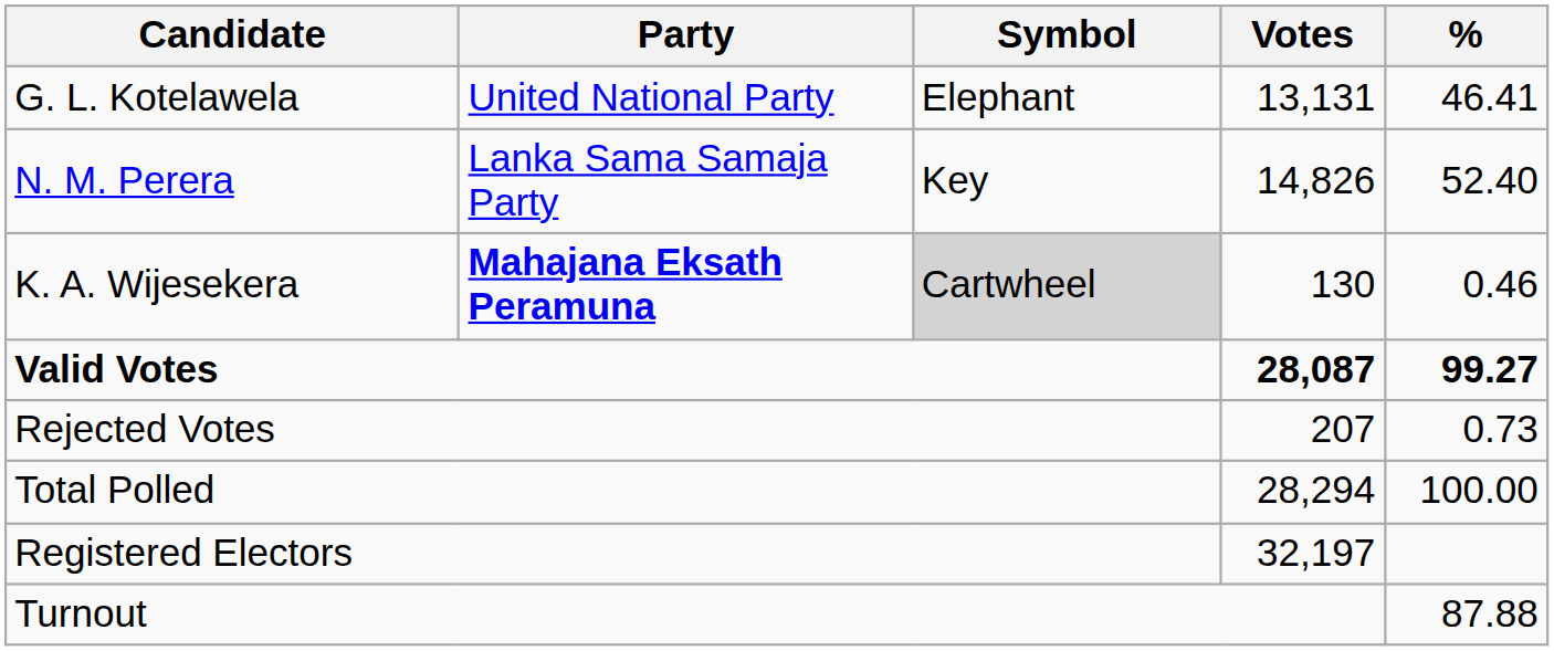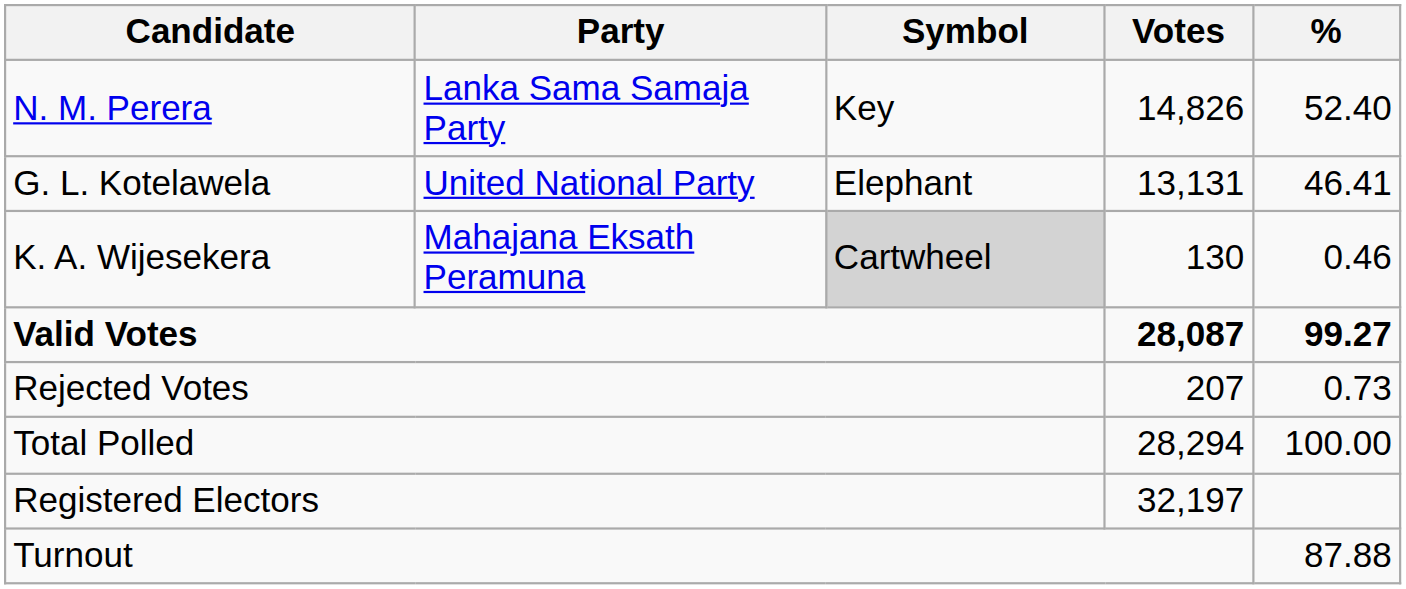rows swapped: N. M. Perera <-> G. L. Kotelawela
K. A. Wijesekera | Party: bold -> normal
